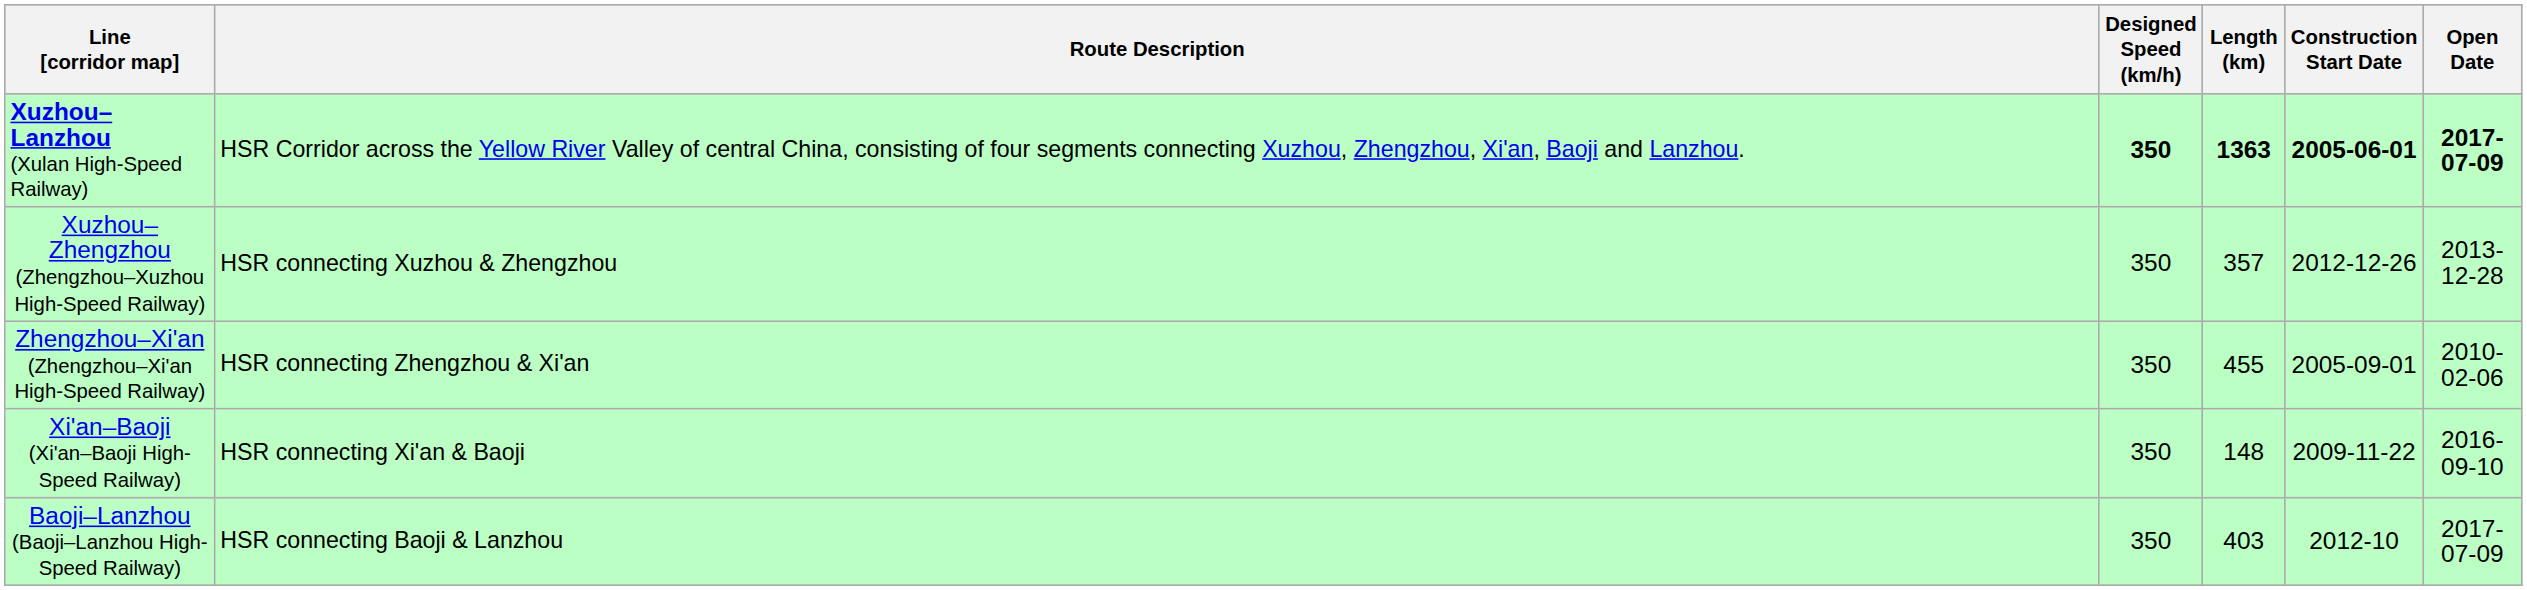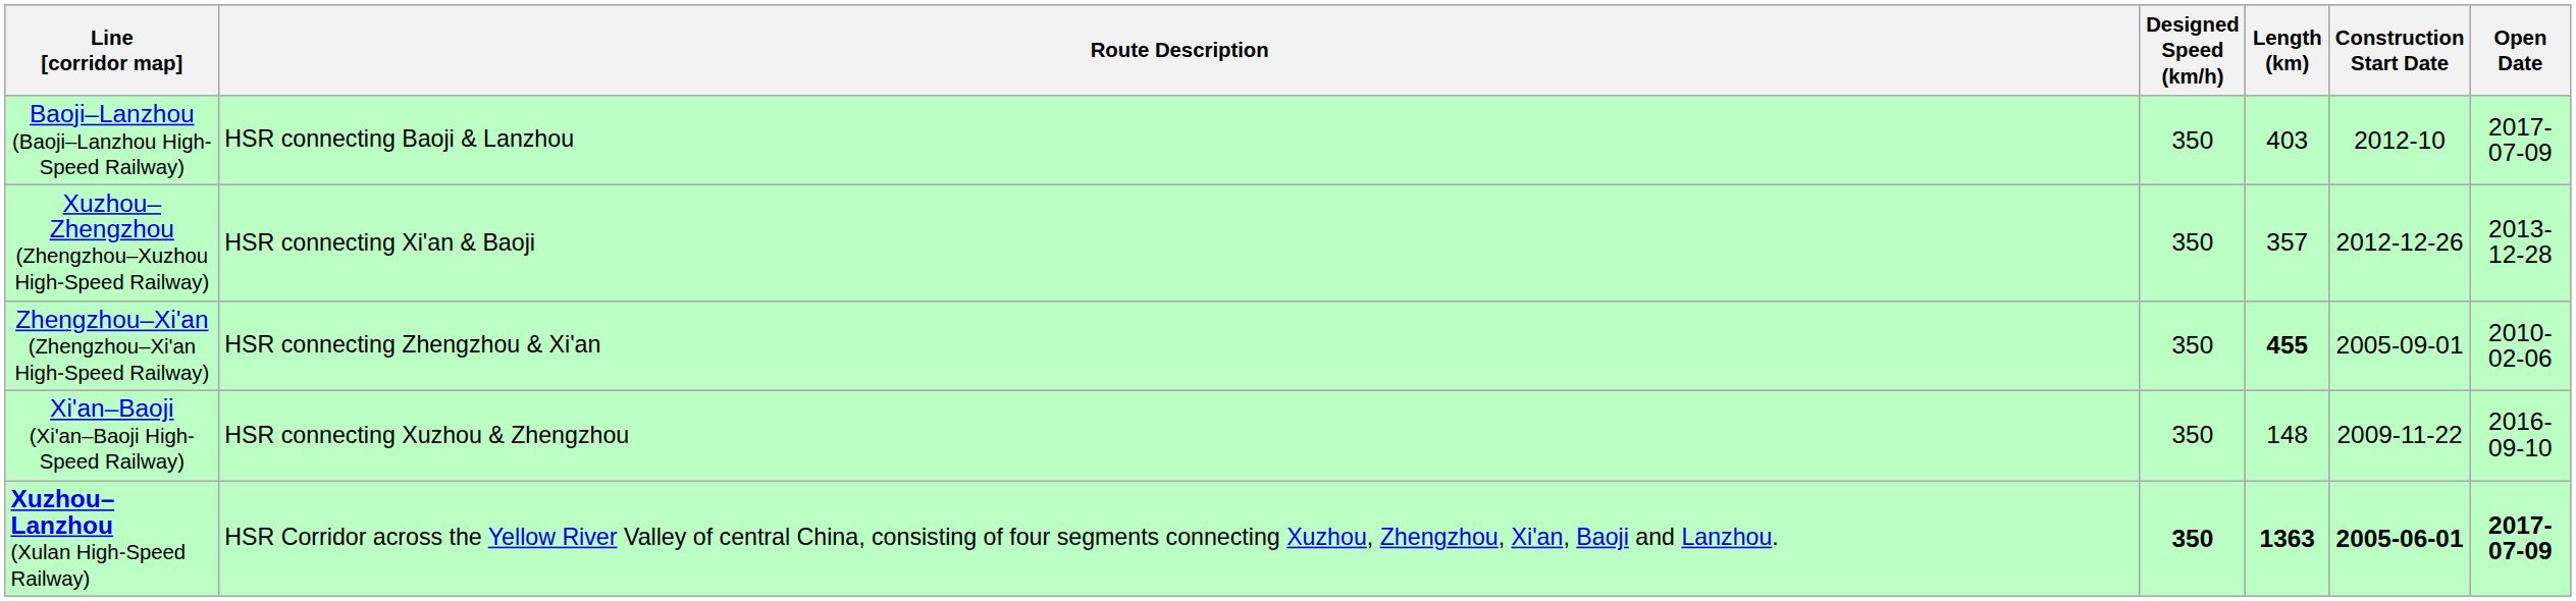rows swapped: Xuzhou–Lanzhou (Xulan High-Speed Railway) <-> Baoji–Lanzhou (Baoji–Lanzhou High-Speed Railway)
Xuzhou–Zhengzhou (Zhengzhou–Xuzhou High-Speed Railway) | Route Description: HSR connecting Xuzhou & Zhengzhou -> HSR connecting Xi'an & Baoji
Zhengzhou–Xi'an (Zhengzhou–Xi'an High-Speed Railway) | Length (km): normal -> bold
Xi'an–Baoji (Xi'an–Baoji High-Speed Railway) | Route Description: HSR connecting Xi'an & Baoji -> HSR connecting Xuzhou & Zhengzhou
